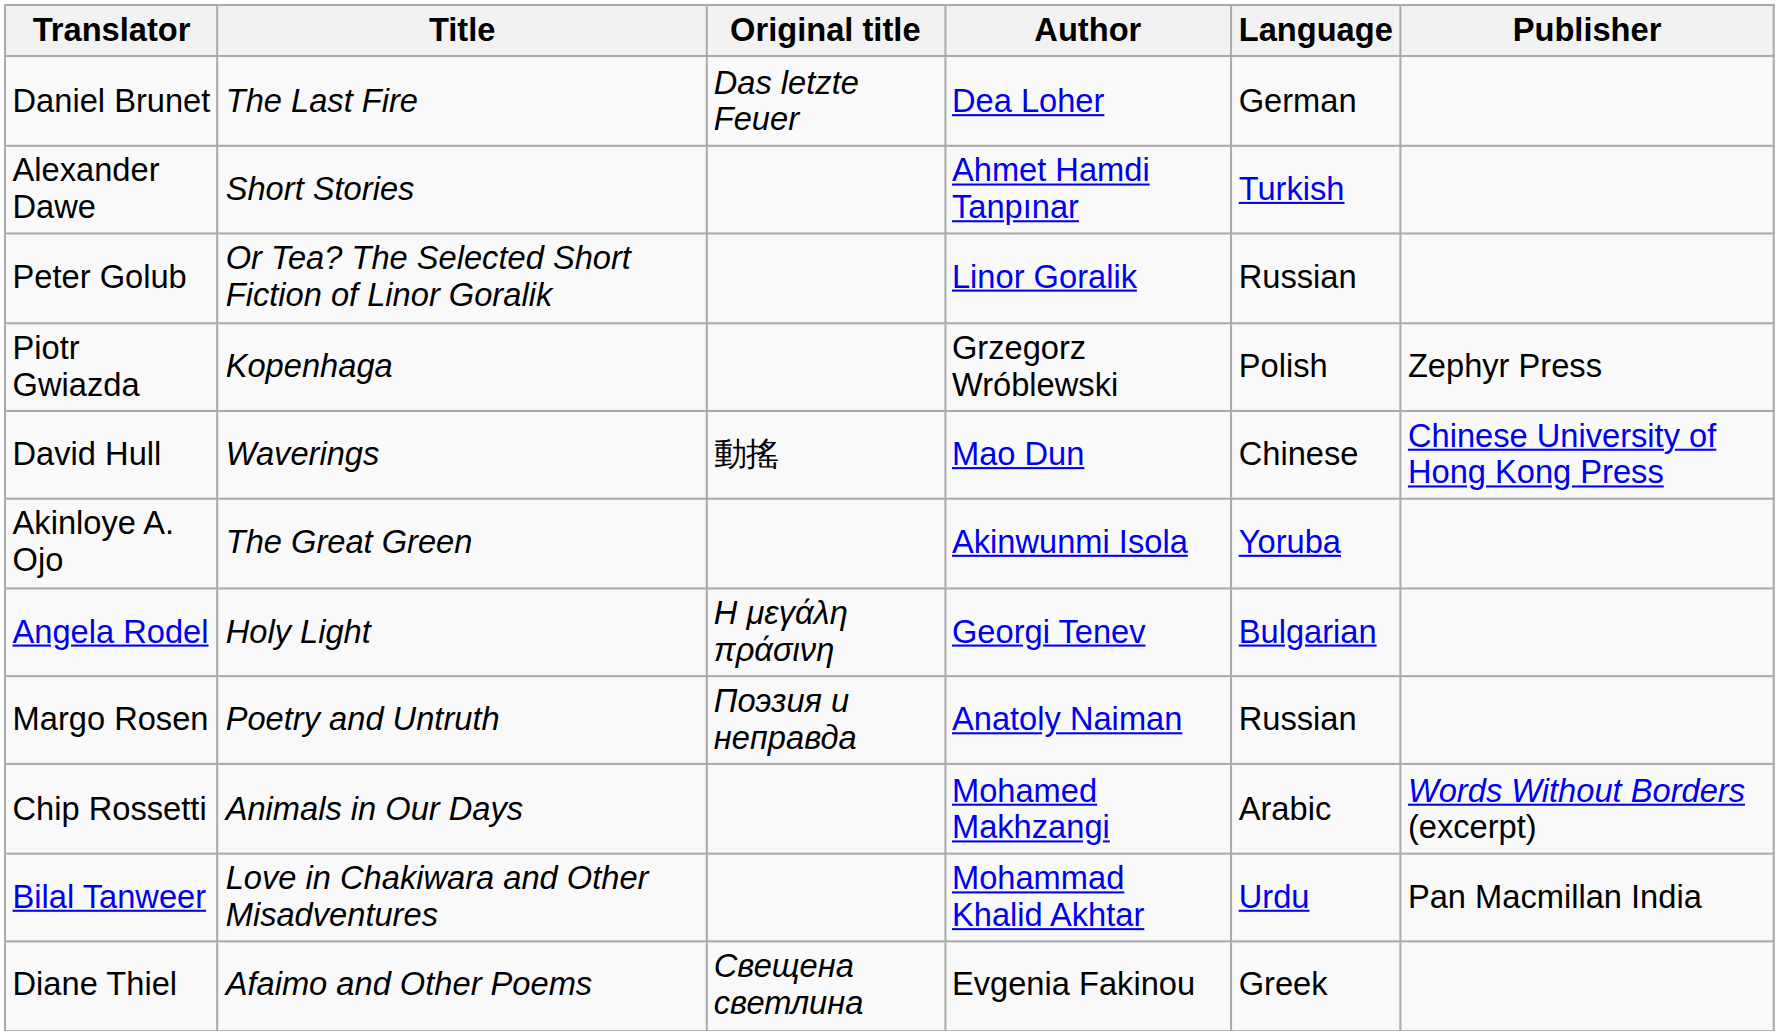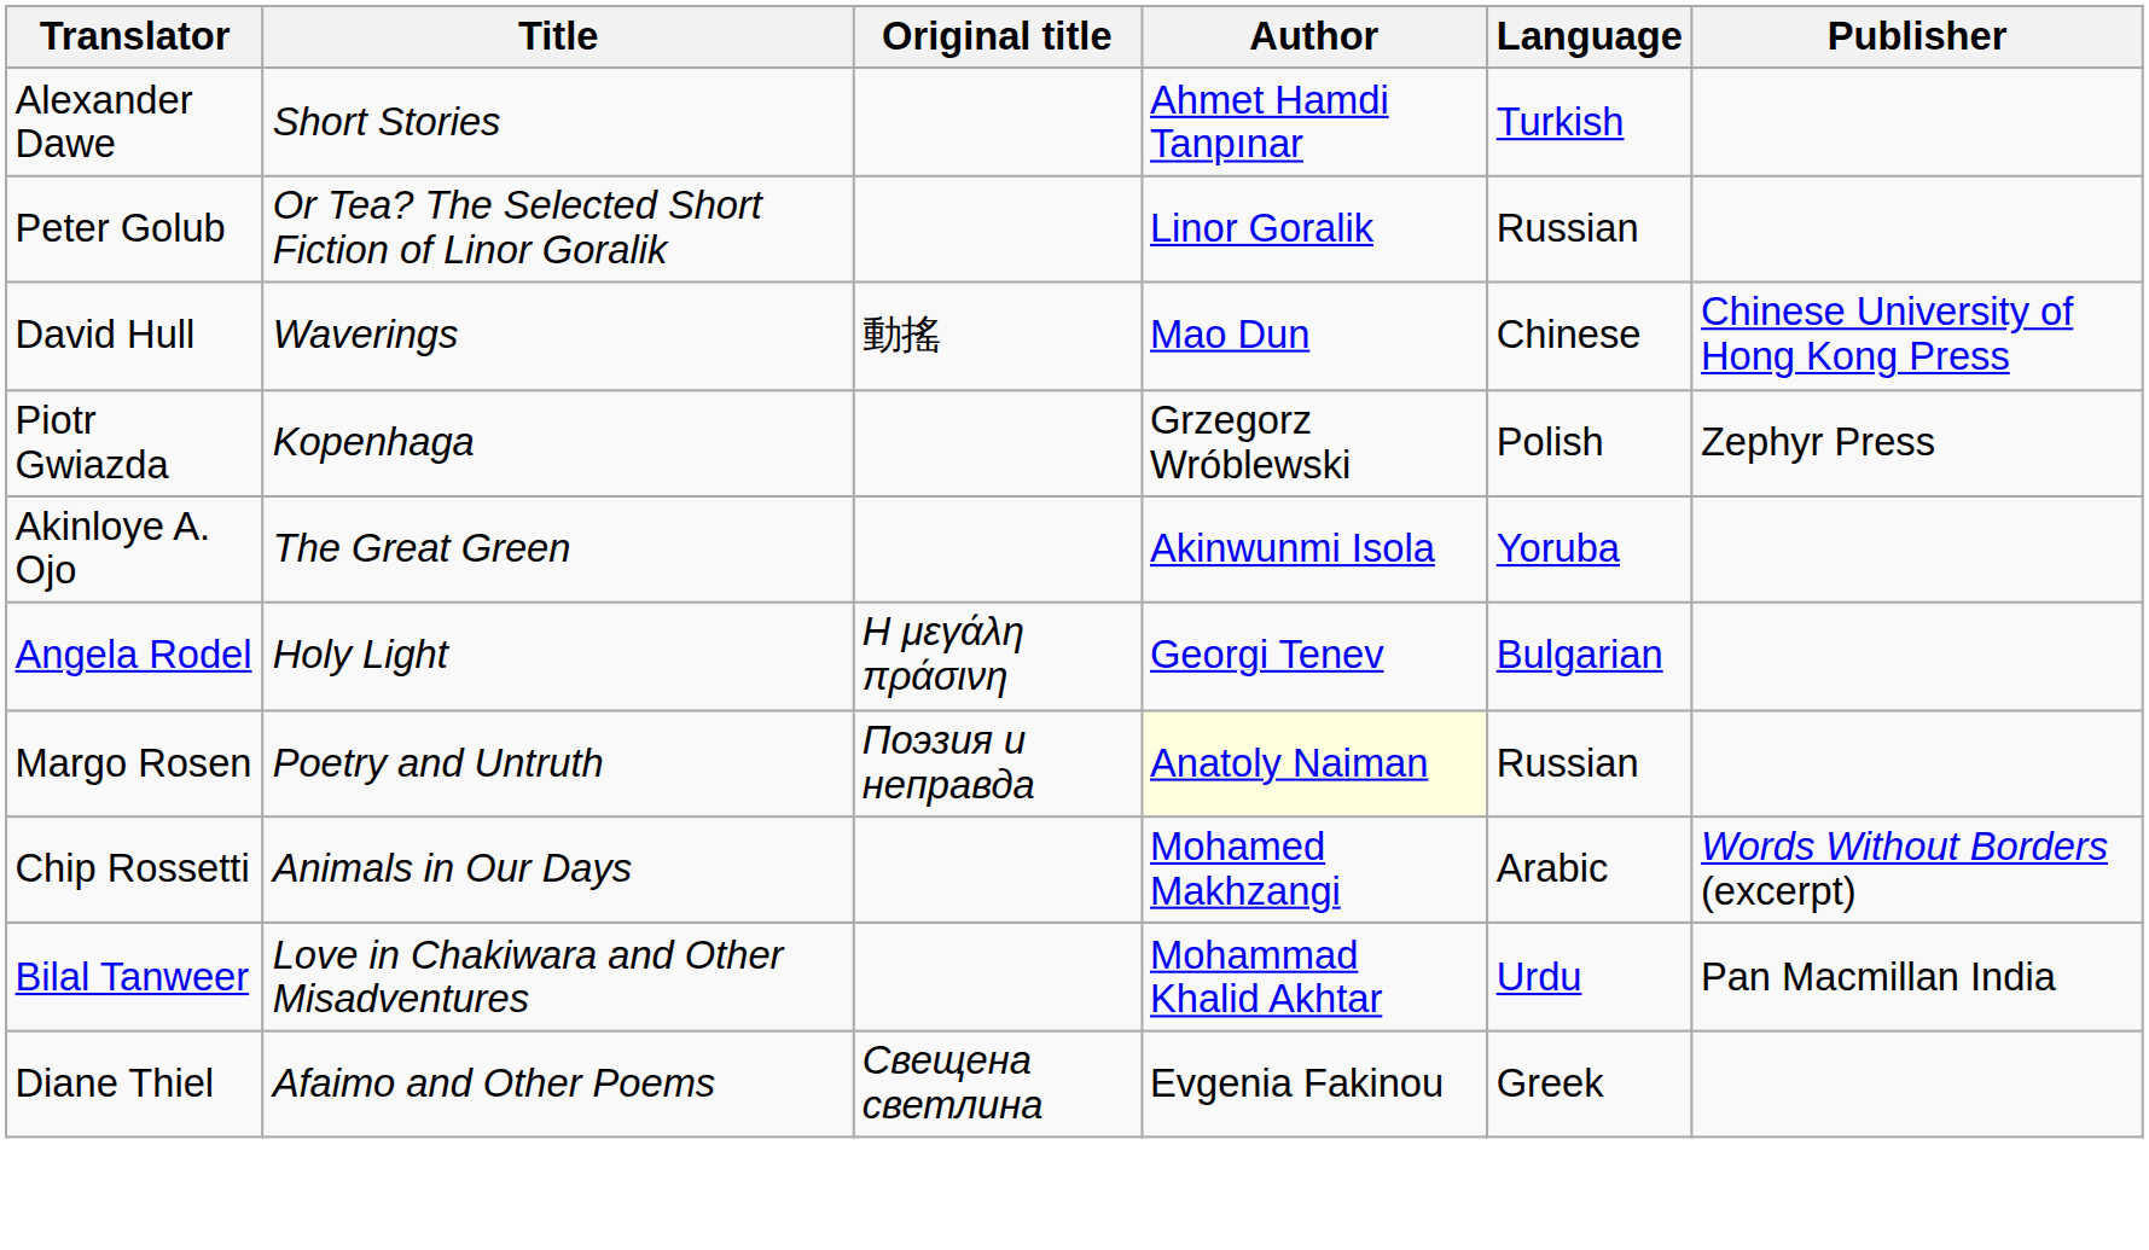- row: Daniel Brunet | The Last Fire | Das letzte Feuer | Dea Loher | German
rows swapped: Piotr Gwiazda <-> David Hull
Margo Rosen | Author: no background -> lightyellow background
